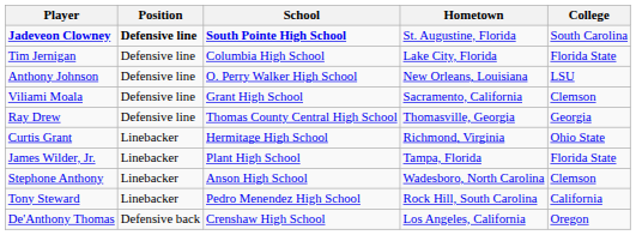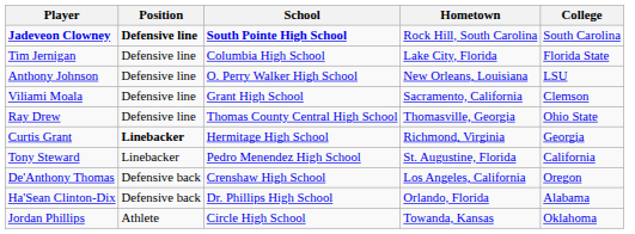Jadeveon Clowney | Hometown: St. Augustine, Florida -> Rock Hill, South Carolina
Ray Drew | College: Georgia -> Ohio State
Curtis Grant | Position: normal -> bold
Curtis Grant | College: Ohio State -> Georgia
- row: James Wilder, Jr. | Linebacker | Plant High School | Tampa, Florida | Florida State
- row: Stephone Anthony | Linebacker | Anson High School | Wadesboro, North Carolina | Clemson
Tony Steward | Hometown: Rock Hill, South Carolina -> St. Augustine, Florida
+ row: Ha'Sean Clinton-Dix | Defensive back | Dr. Phillips High School | Orlando, Florida | Alabama
+ row: Jordan Phillips | Athlete | Circle High School | Towanda, Kansas | Oklahoma
